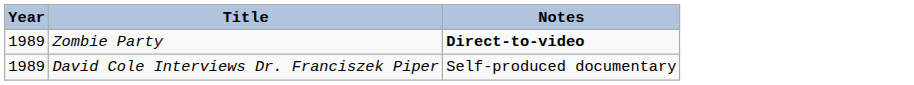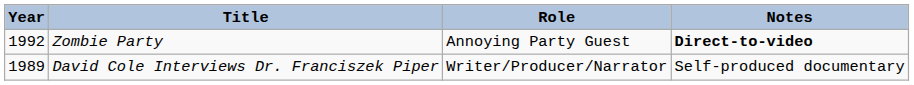+ column: Role | Annoying Party Guest | Writer/Producer/Narrator
Zombie Party | Year: 1989 -> 1992
